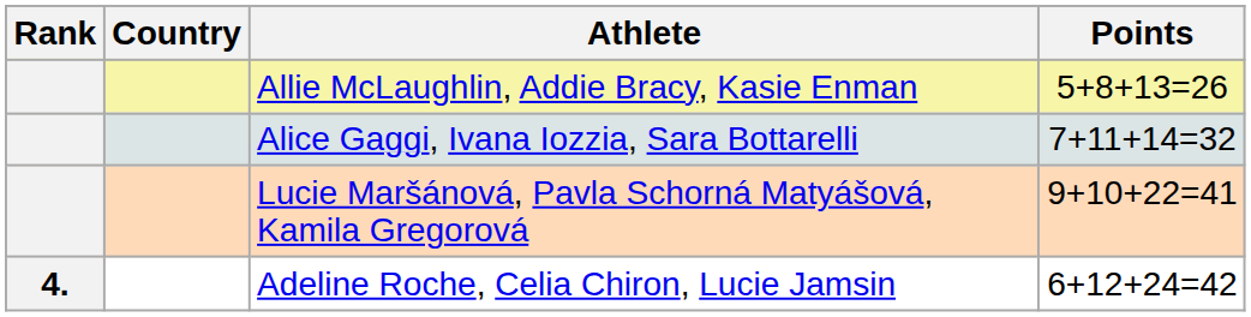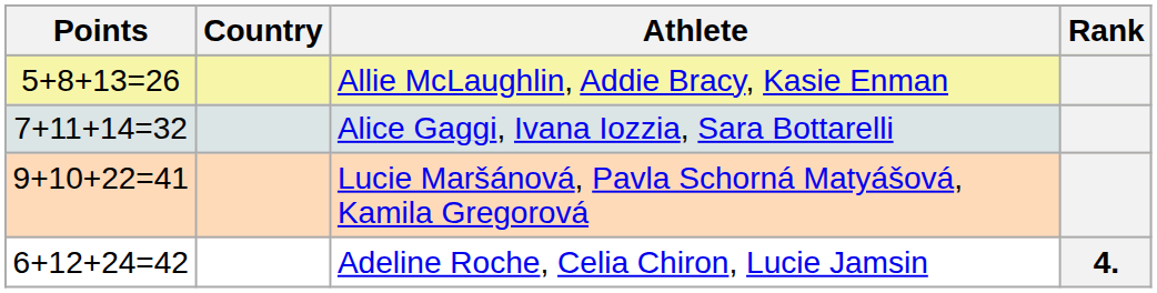columns swapped: Rank <-> Points
